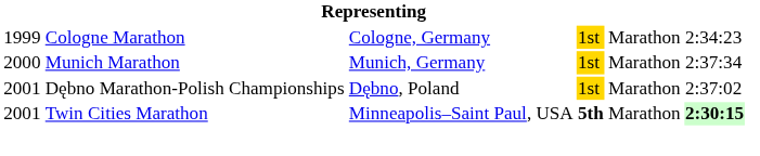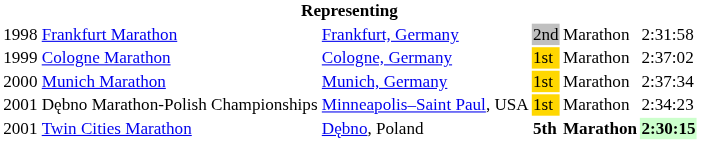+ row: 1998 | Frankfurt Marathon | Frankfurt, Germany | 2nd | Marathon | 2:31:58
Cologne Marathon | column 6: 2:34:23 -> 2:37:02
Dębno Marathon-Polish Championships | column 3: Dębno, Poland -> Minneapolis–Saint Paul, USA
Dębno Marathon-Polish Championships | column 6: 2:37:02 -> 2:34:23
Twin Cities Marathon | column 3: Minneapolis–Saint Paul, USA -> Dębno, Poland
Twin Cities Marathon | column 5: normal -> bold
